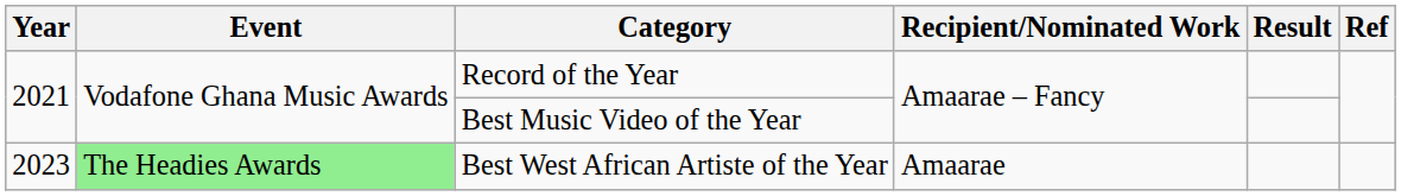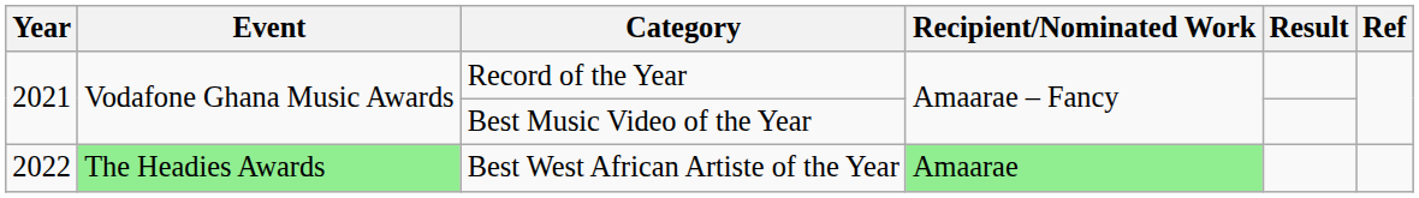Best West African Artiste of the Year | Year: 2023 -> 2022
Best West African Artiste of the Year | Recipient/Nominated Work: no background -> lightgreen background
